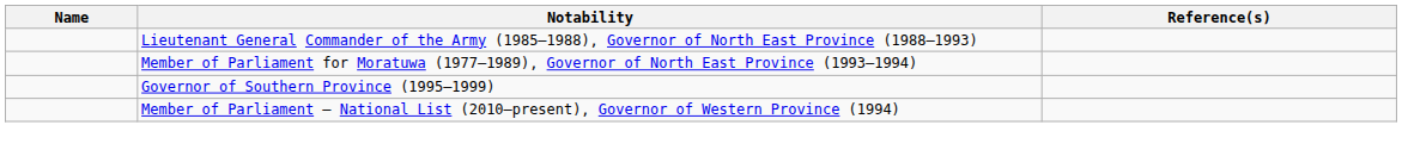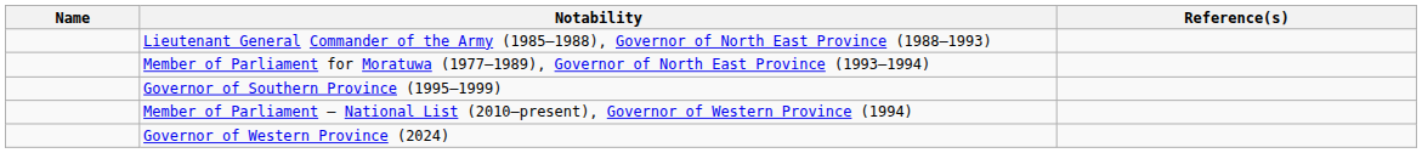+ row: Governor of Western Province (2024)
